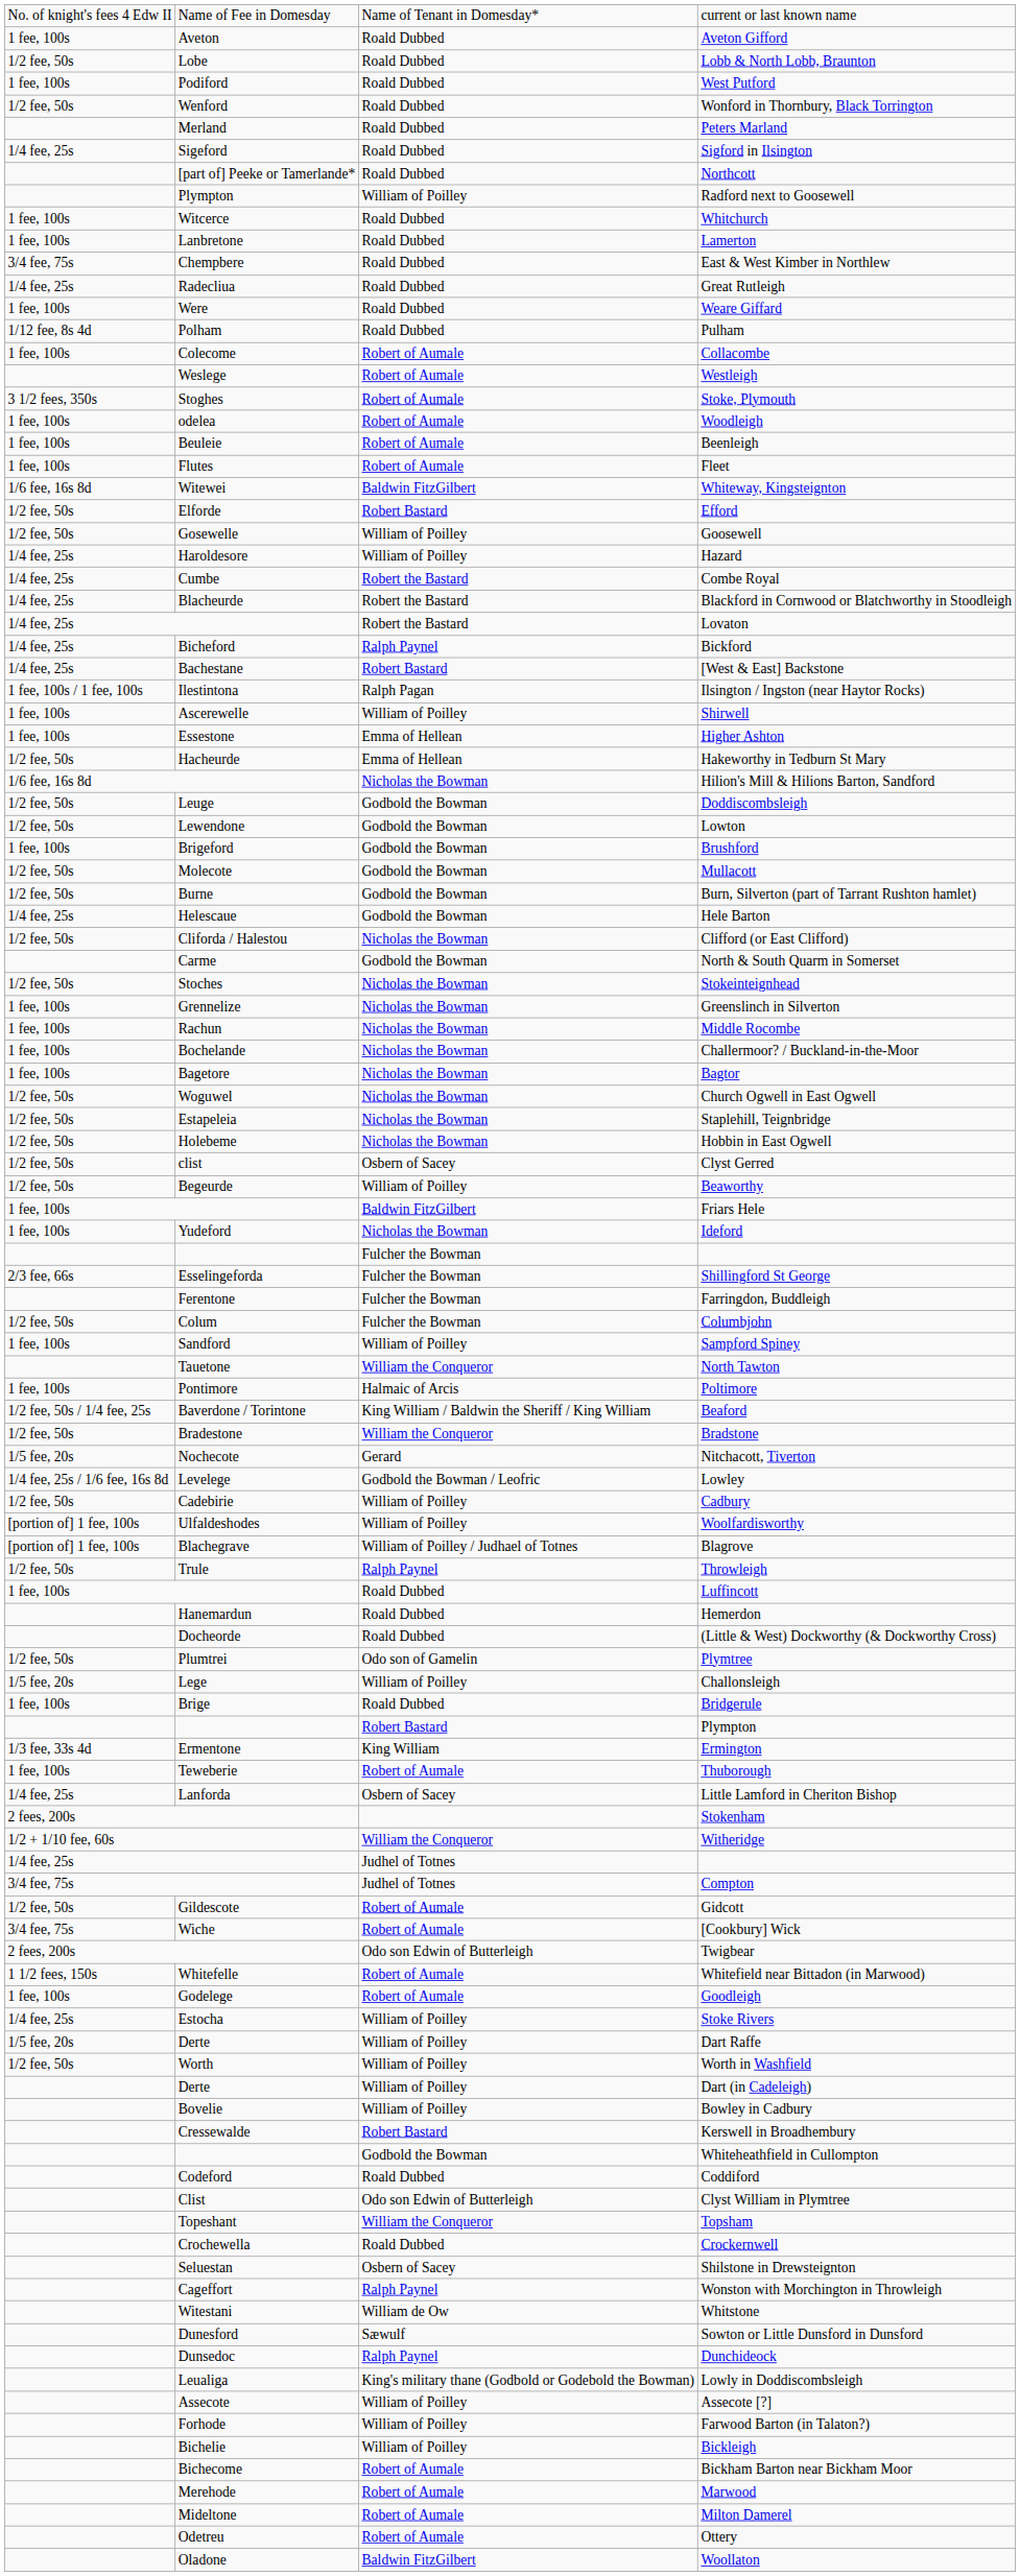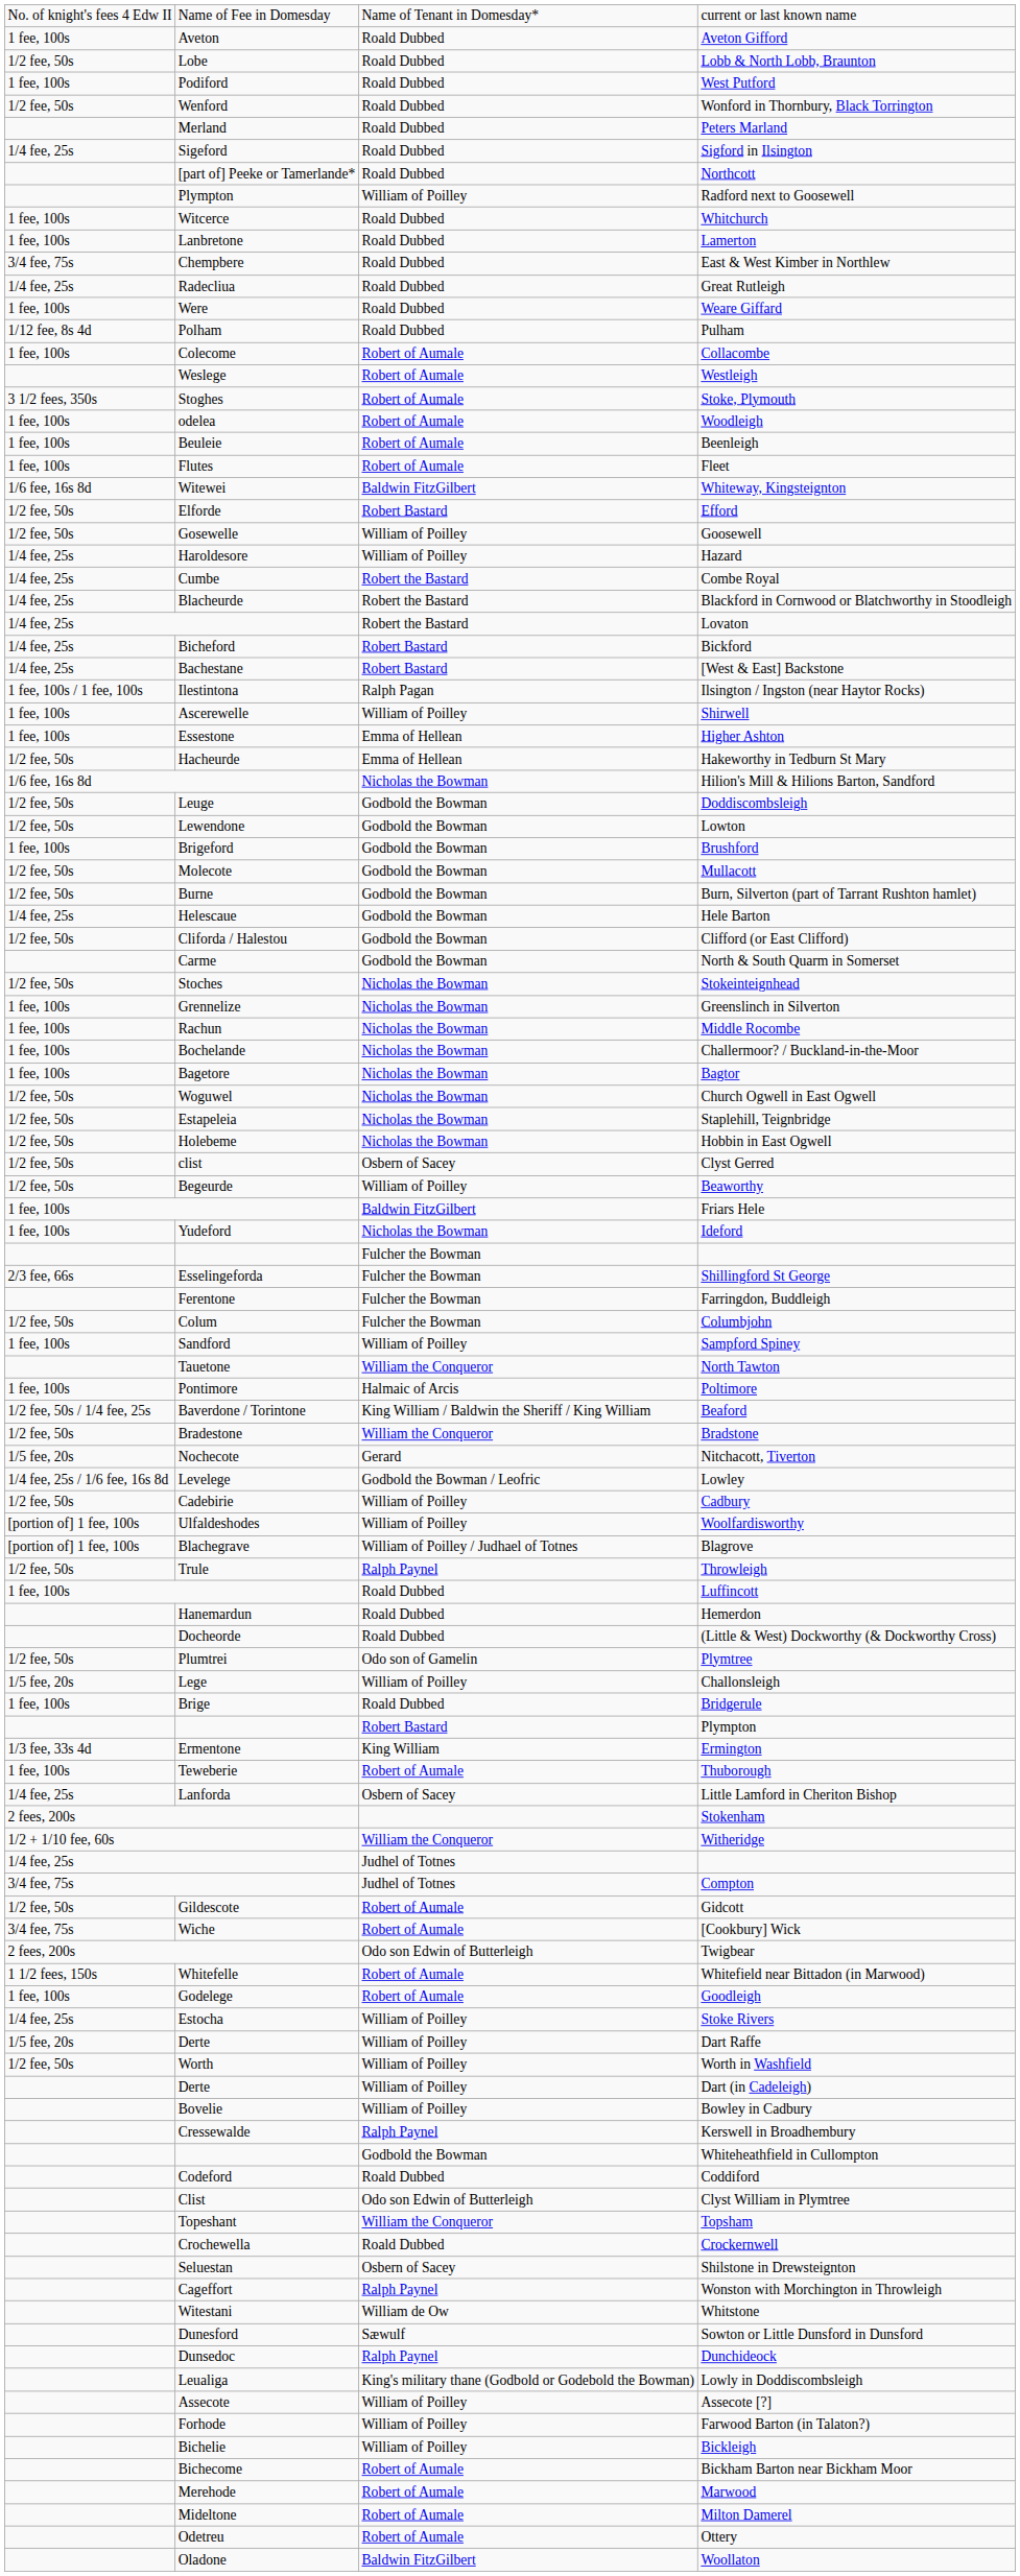Bickford | column 3: Ralph Paynel -> Robert Bastard
Clifford (or East Clifford) | column 3: Nicholas the Bowman -> Godbold the Bowman
Kerswell in Broadhembury | column 3: Robert Bastard -> Ralph Paynel
